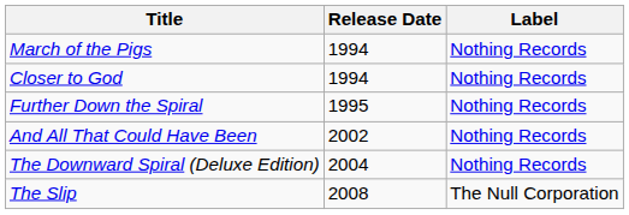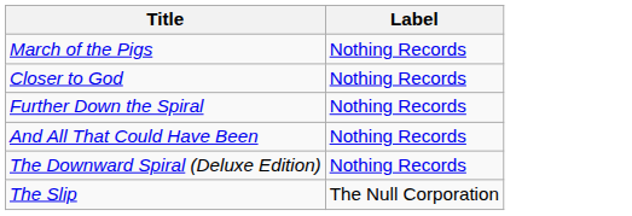- column: Release Date | 1994 | 1994 | 1995 | 2002 | 2004 | 2008
